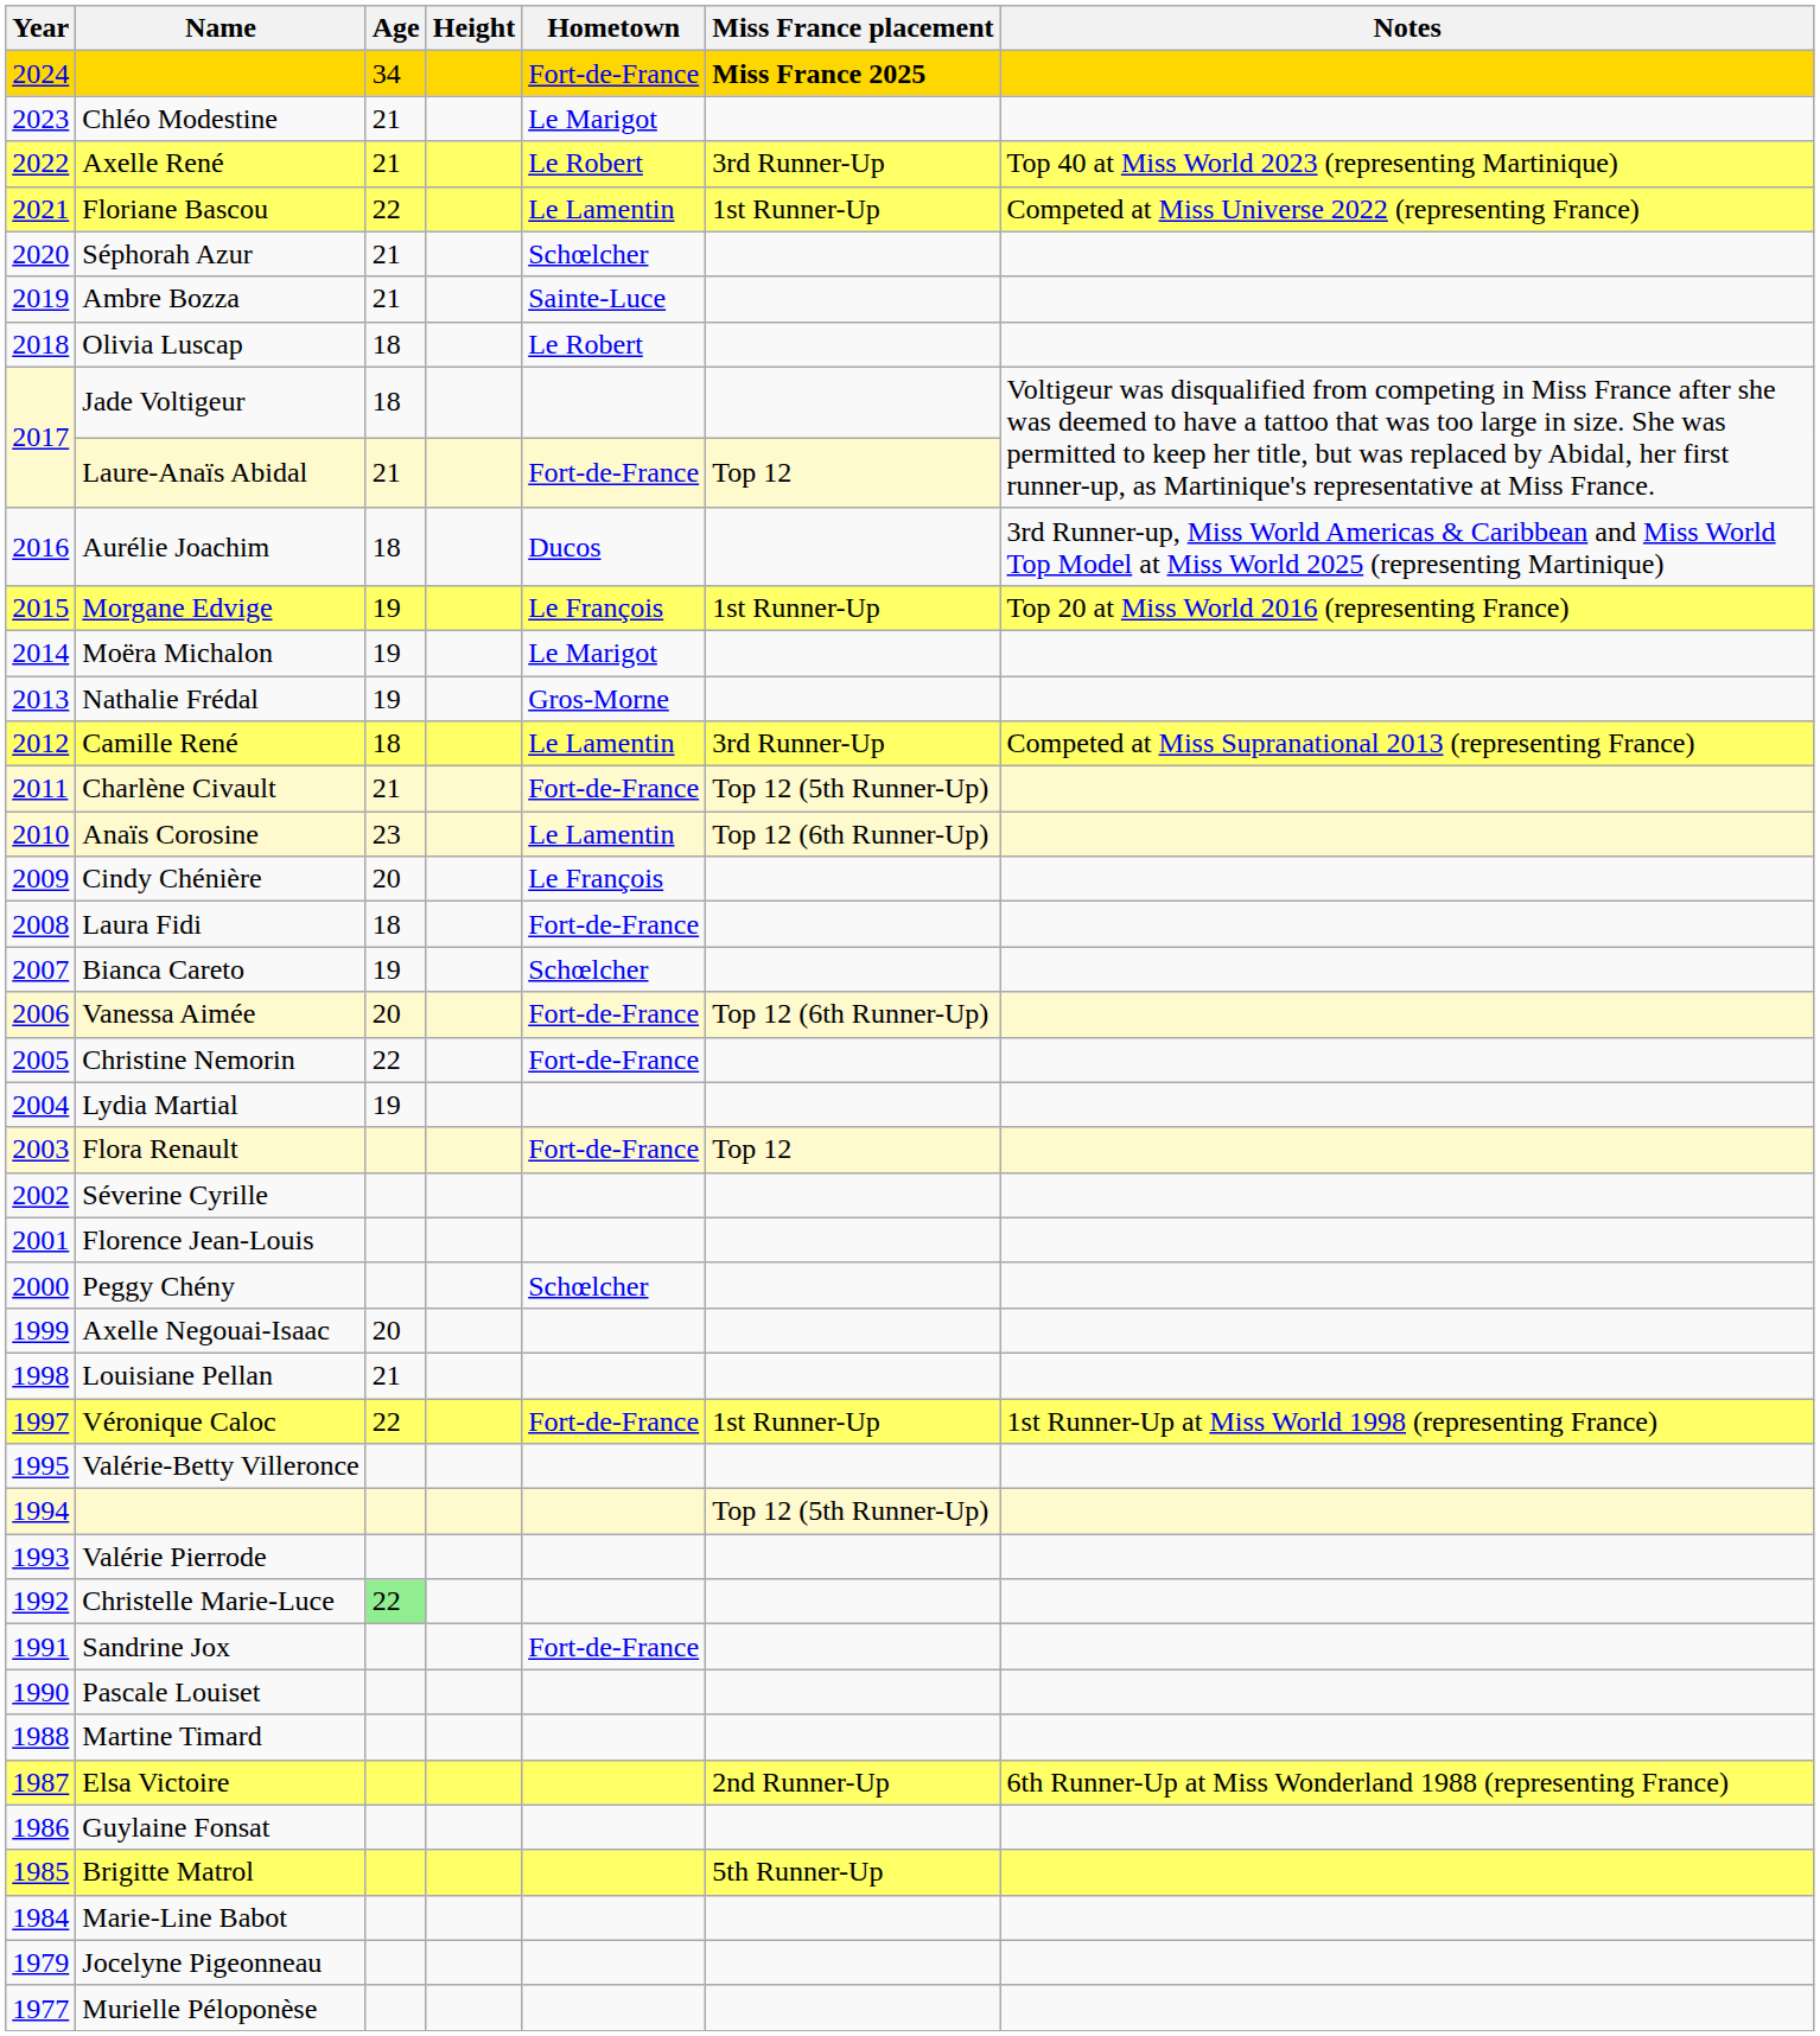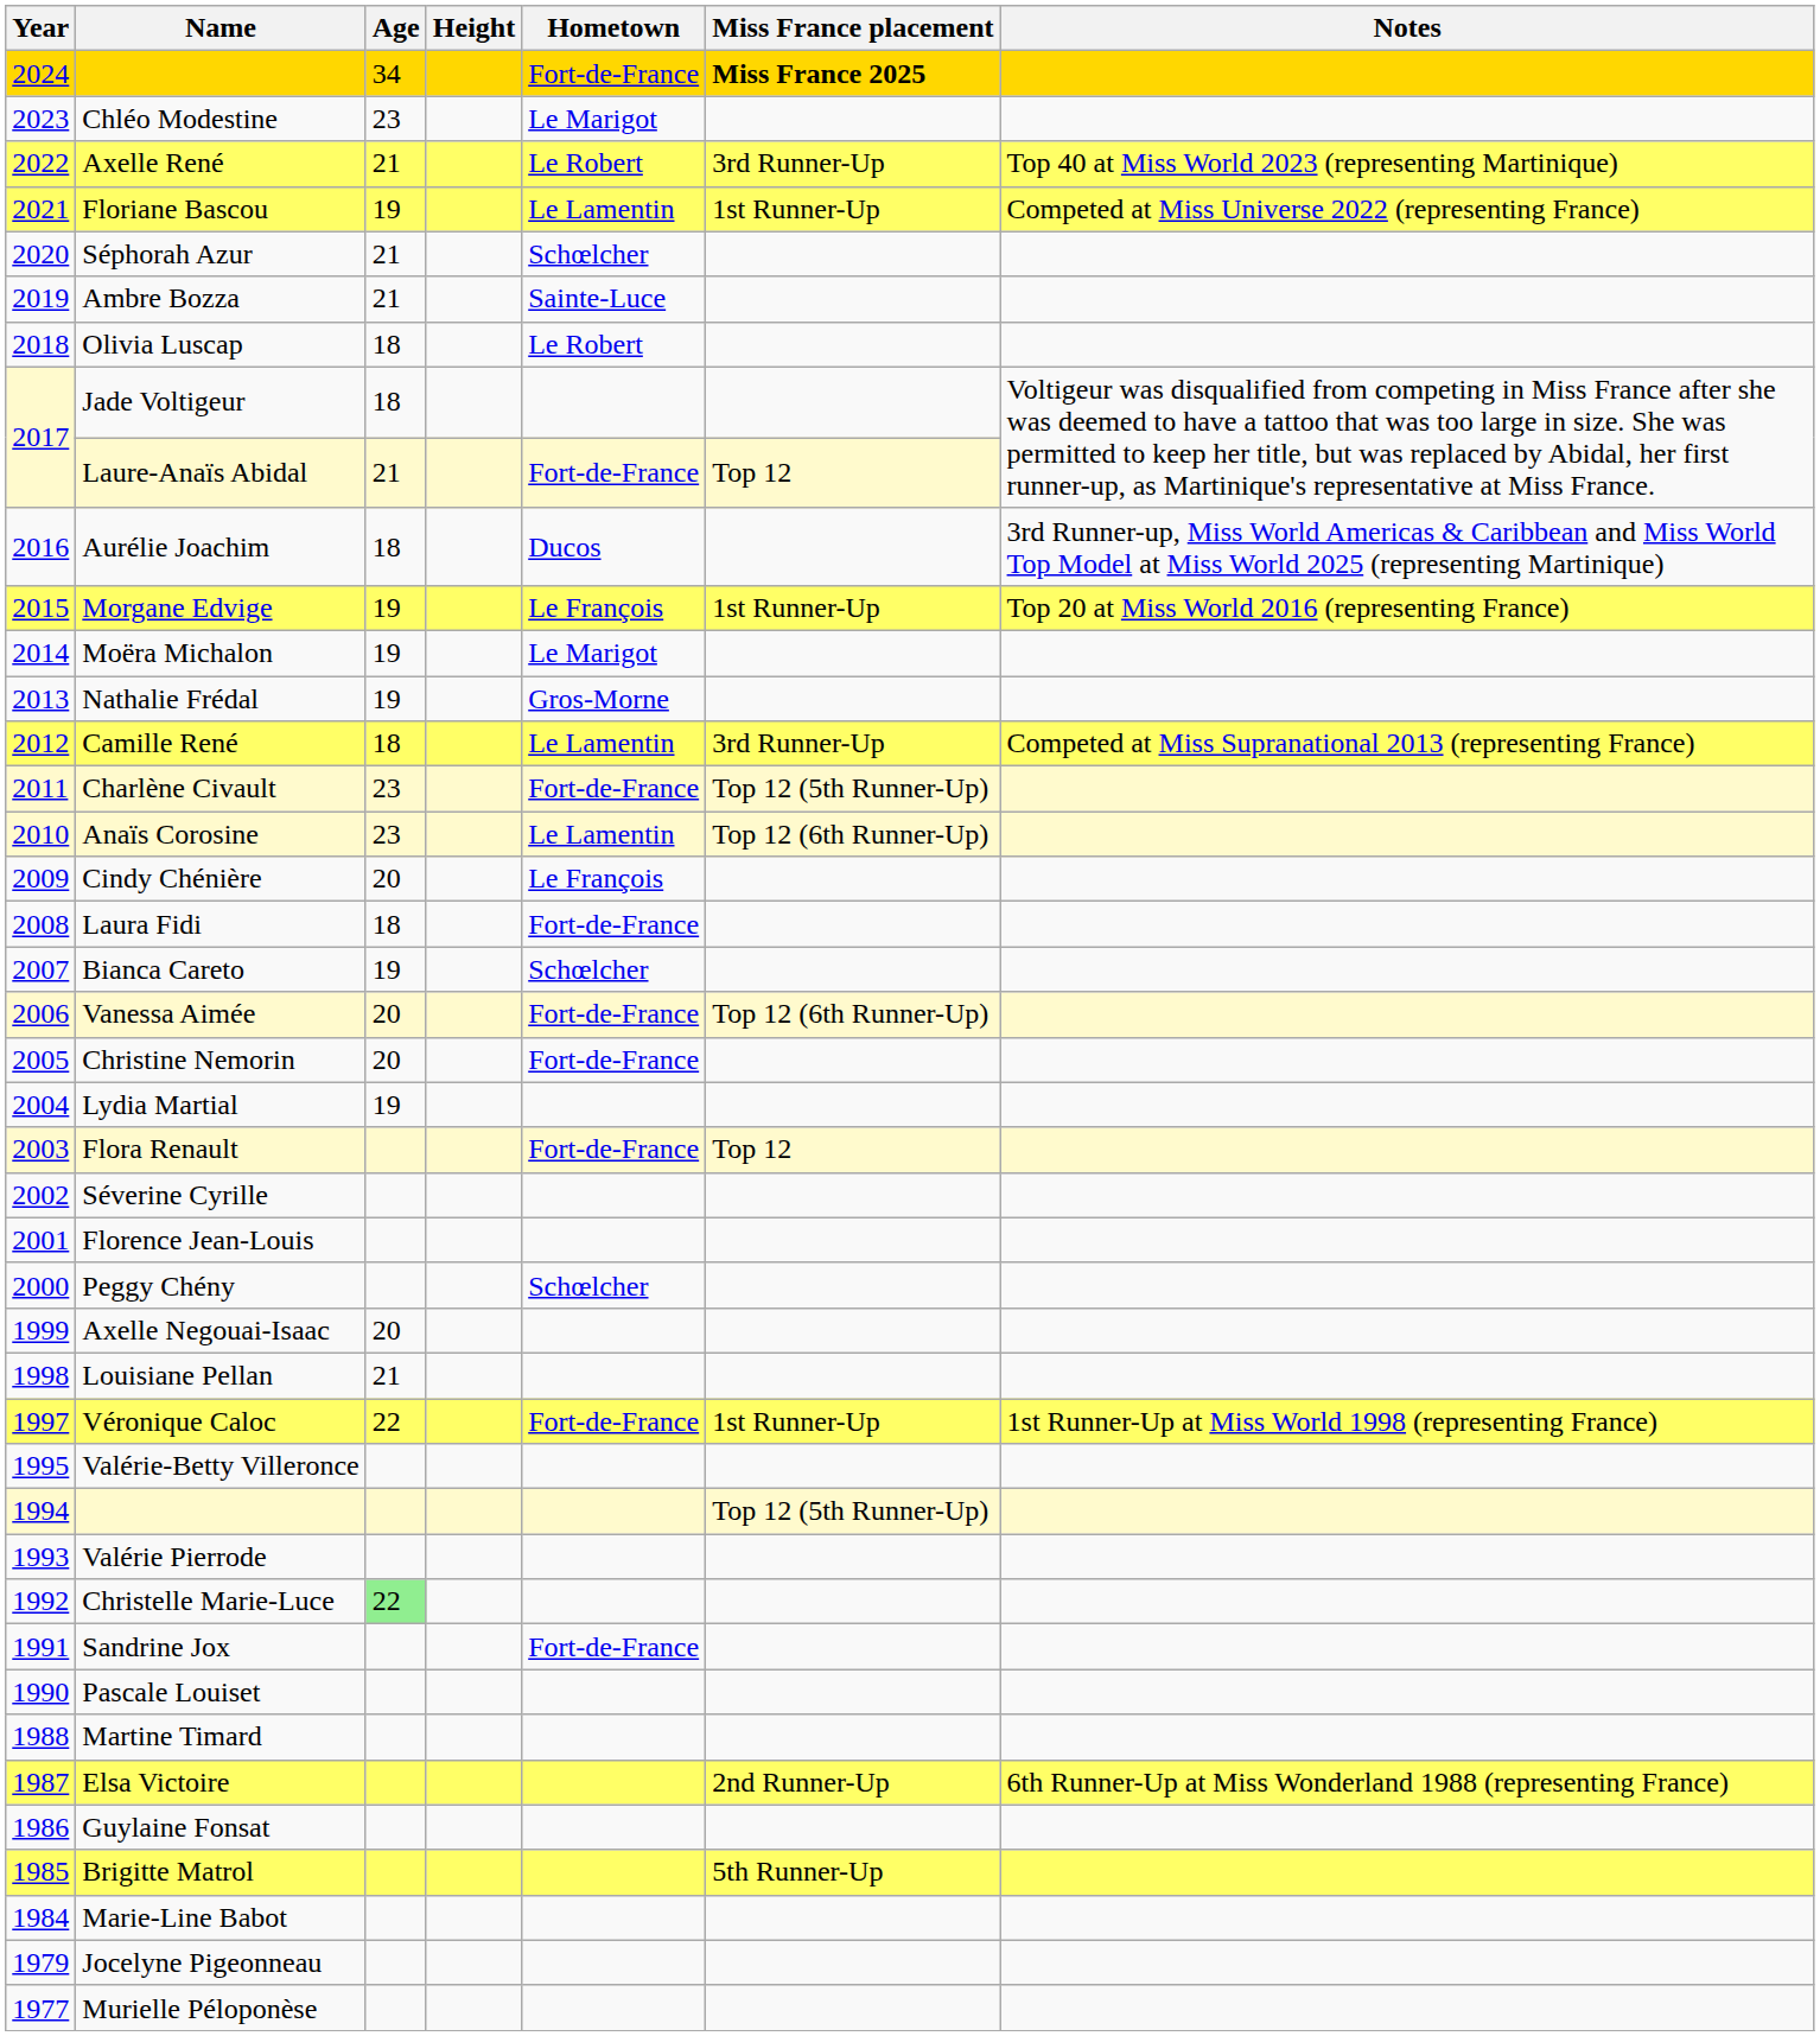Chléo Modestine | Age: 21 -> 23
Floriane Bascou | Age: 22 -> 19
Charlène Civault | Age: 21 -> 23
Christine Nemorin | Age: 22 -> 20
